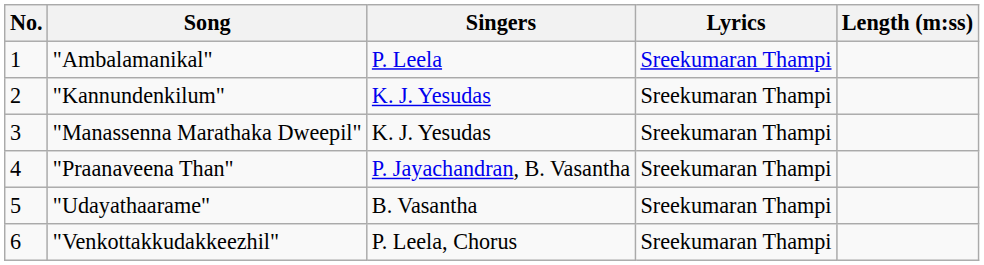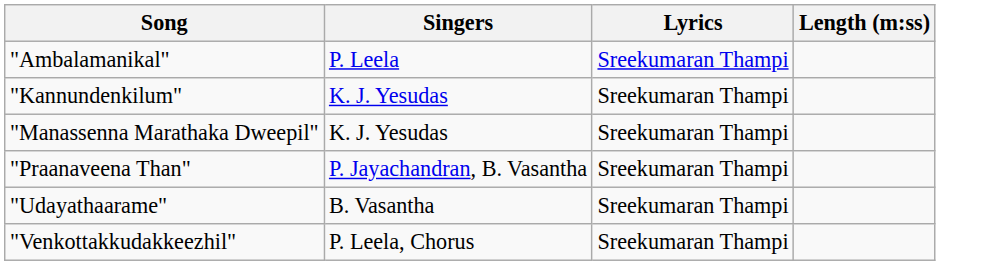- column: No. | 1 | 2 | 3 | 4 | 5 | 6
